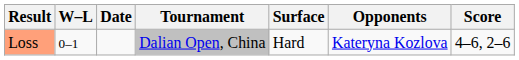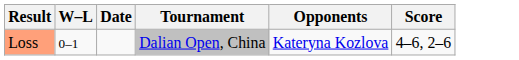- column: Surface | Hard
